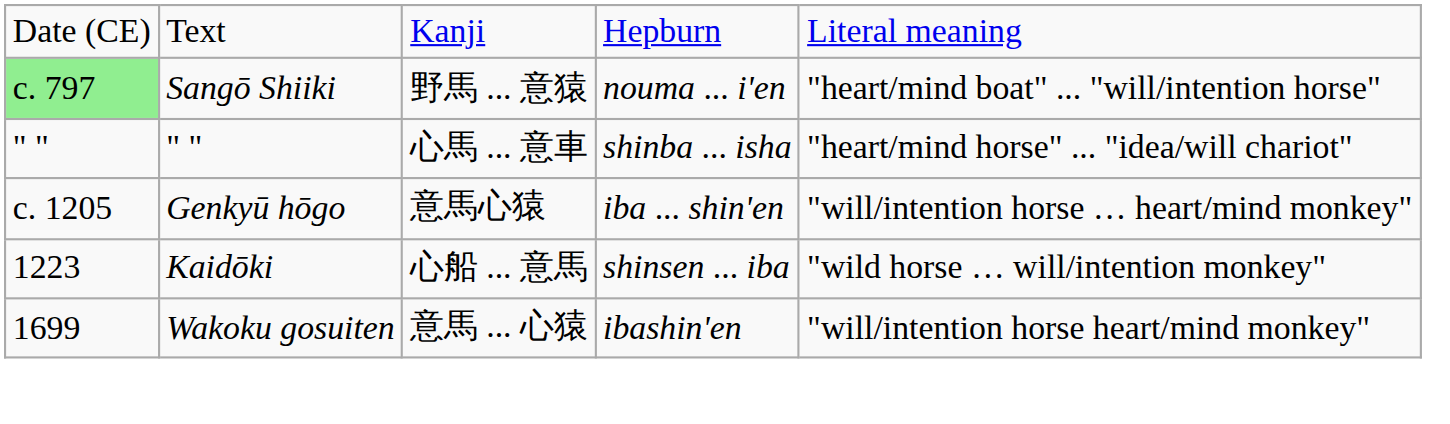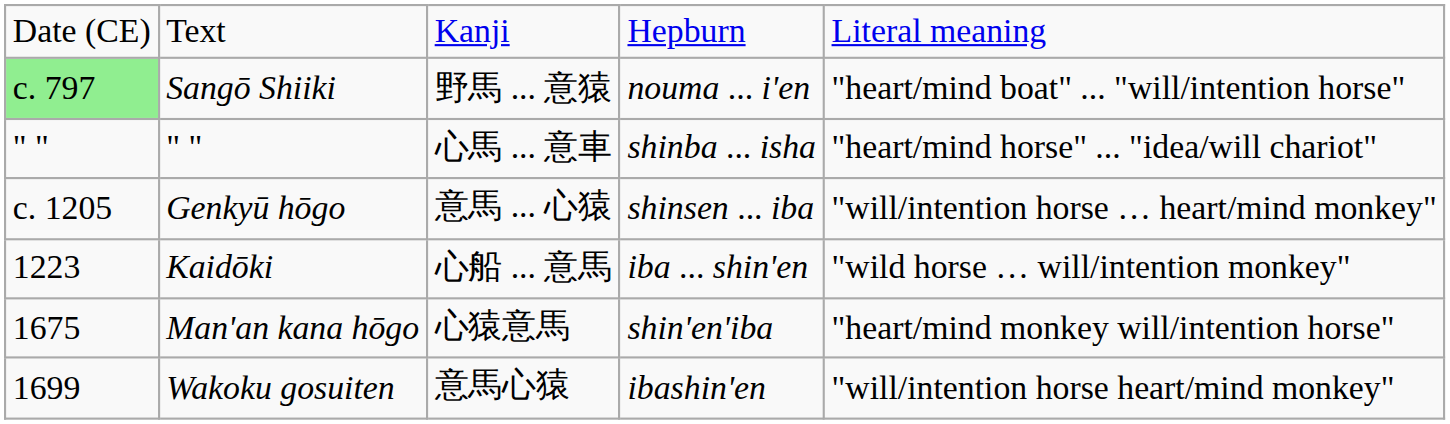Genkyū hōgo | column 3: 意馬心猿 -> 意馬 ... 心猿
Genkyū hōgo | column 4: iba ... shin'en -> shinsen ... iba
Kaidōki | column 4: shinsen ... iba -> iba ... shin'en
+ row: 1675 | Man'an kana hōgo | 心猿意馬 | shin'en'iba | "heart/mind monkey will/intention horse"
Wakoku gosuiten | column 3: 意馬 ... 心猿 -> 意馬心猿
